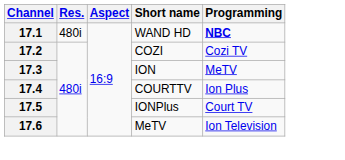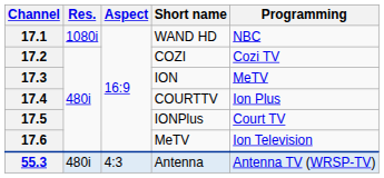17.1 | Res.: 480i -> 1080i
17.1 | Programming: bold -> normal
+ row: 55.3 | 480i | 4:3 | Antenna | Antenna TV (WRSP-TV)
